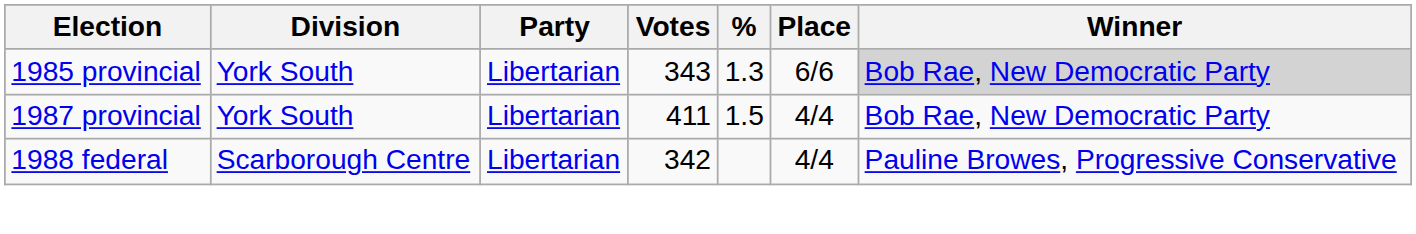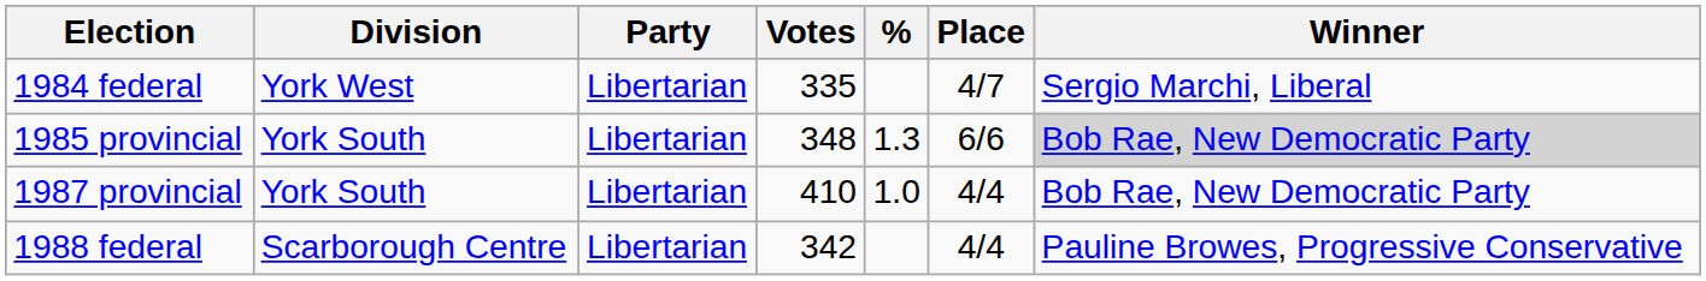+ row: 1984 federal | York West | Libertarian | 335 | 4/7 | Sergio Marchi, Liberal
1985 provincial | Votes: 343 -> 348
1987 provincial | Votes: 411 -> 410
1987 provincial | %: 1.5 -> 1.0
